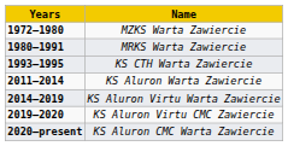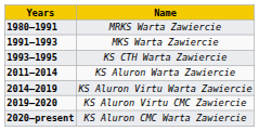- row: 1972–1980 | MZKS Warta Zawiercie
+ row: 1991–1993 | MKS Warta Zawiercie
